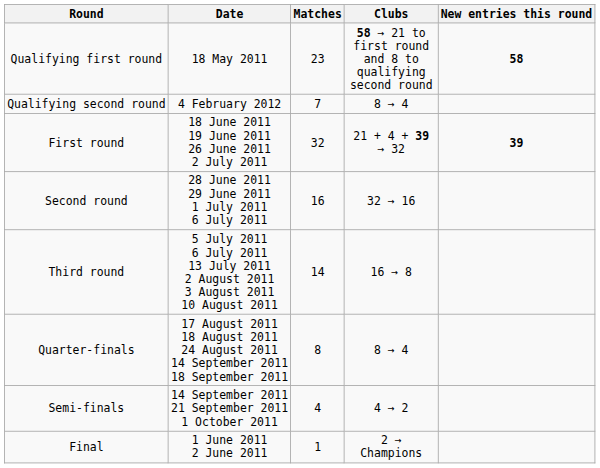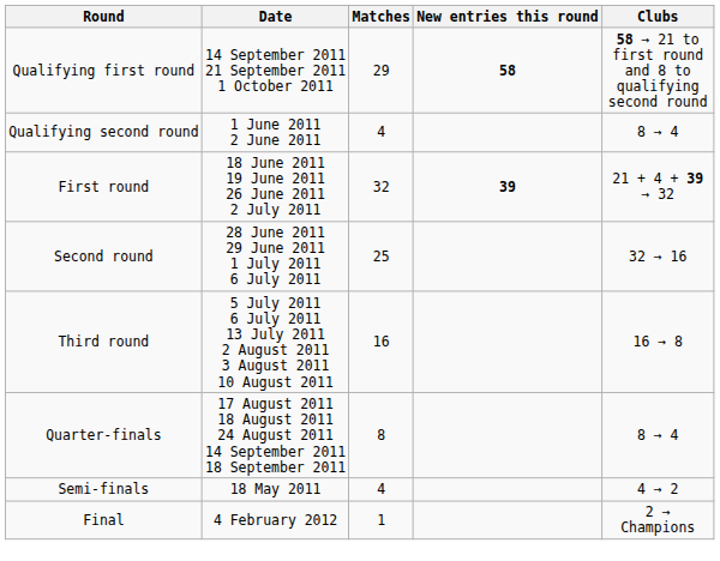columns swapped: Clubs <-> New entries this round
Qualifying first round | Date: 18 May 2011 -> 14 September 2011 21 September 2011 1 October 2011
Qualifying first round | Matches: 23 -> 29
Qualifying second round | Date: 4 February 2012 -> 1 June 2011 2 June 2011
Qualifying second round | Matches: 7 -> 4
Second round | Matches: 16 -> 25
Third round | Matches: 14 -> 16
Semi-finals | Date: 14 September 2011 21 September 2011 1 October 2011 -> 18 May 2011
Final | Date: 1 June 2011 2 June 2011 -> 4 February 2012
